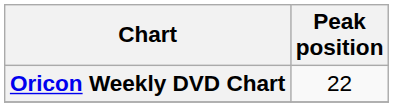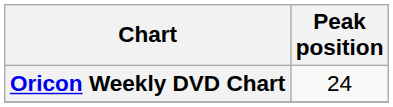Oricon Weekly DVD Chart | Peak position: 22 -> 24
